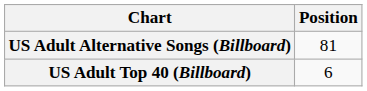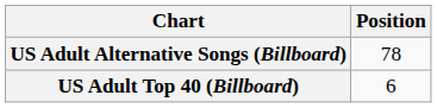US Adult Alternative Songs (Billboard) | Position: 81 -> 78
